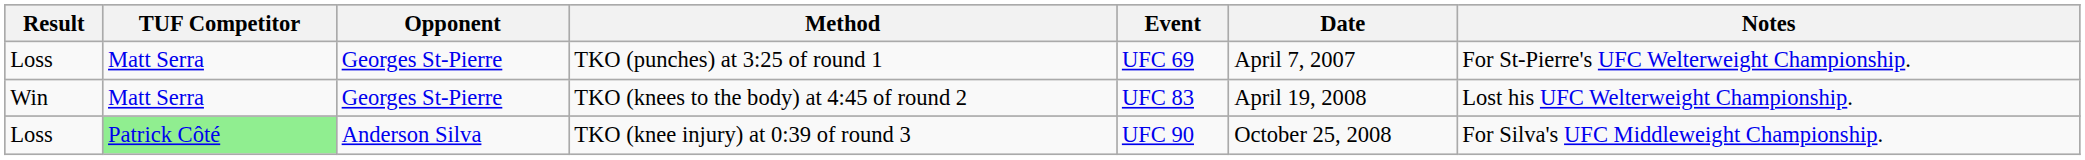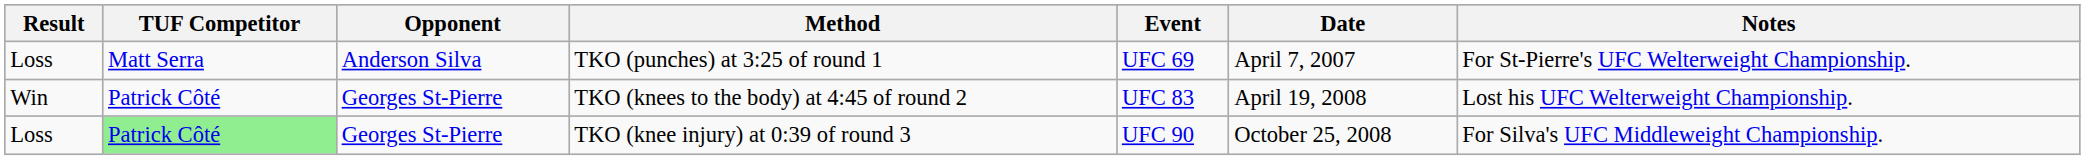TKO (punches) at 3:25 of round 1 | Opponent: Georges St-Pierre -> Anderson Silva
TKO (knees to the body) at 4:45 of round 2 | TUF Competitor: Matt Serra -> Patrick Côté
TKO (knee injury) at 0:39 of round 3 | Opponent: Anderson Silva -> Georges St-Pierre
